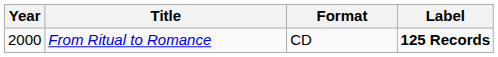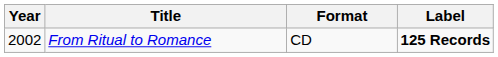From Ritual to Romance | Year: 2000 -> 2002
